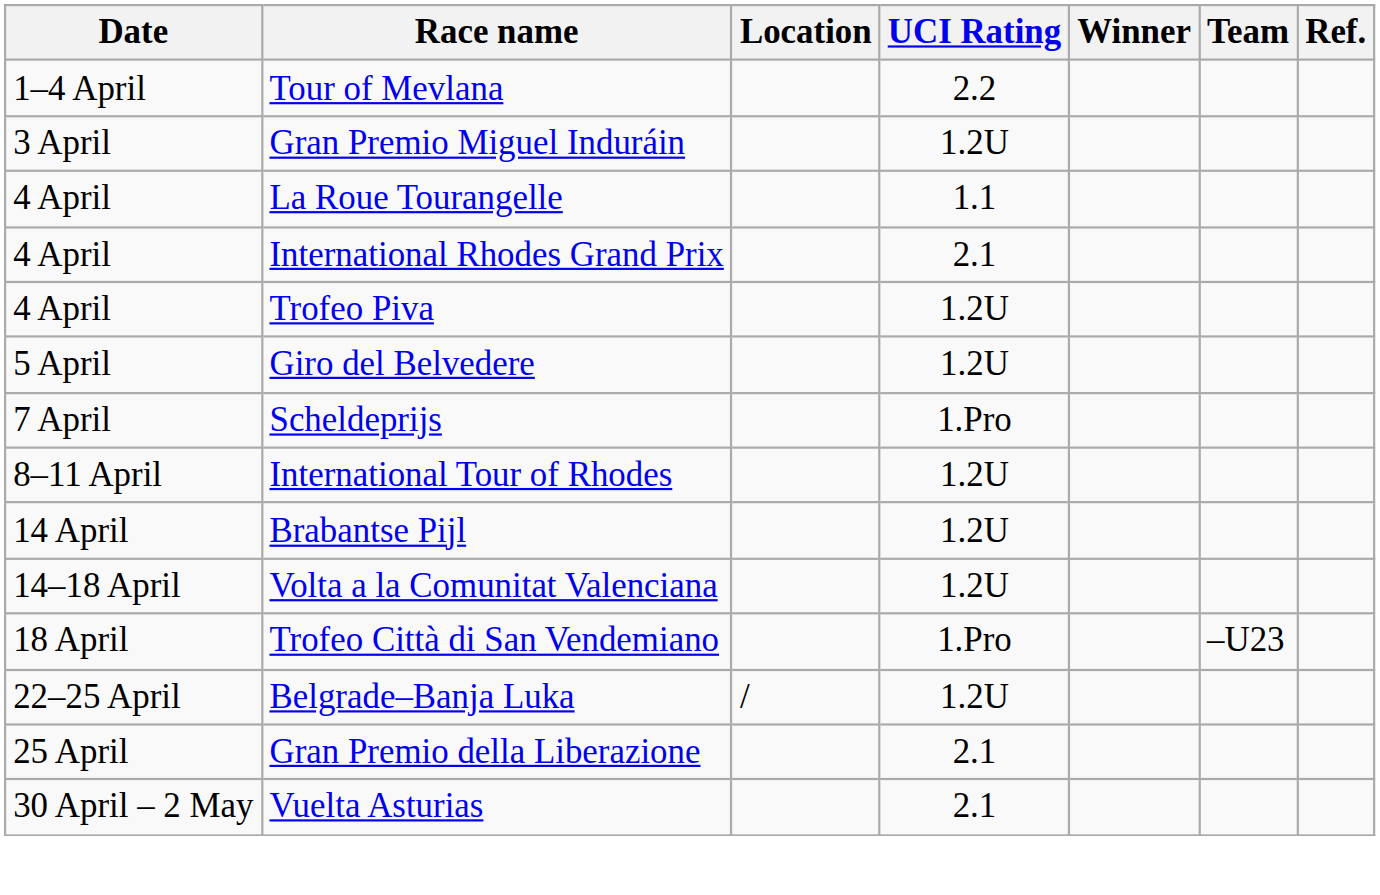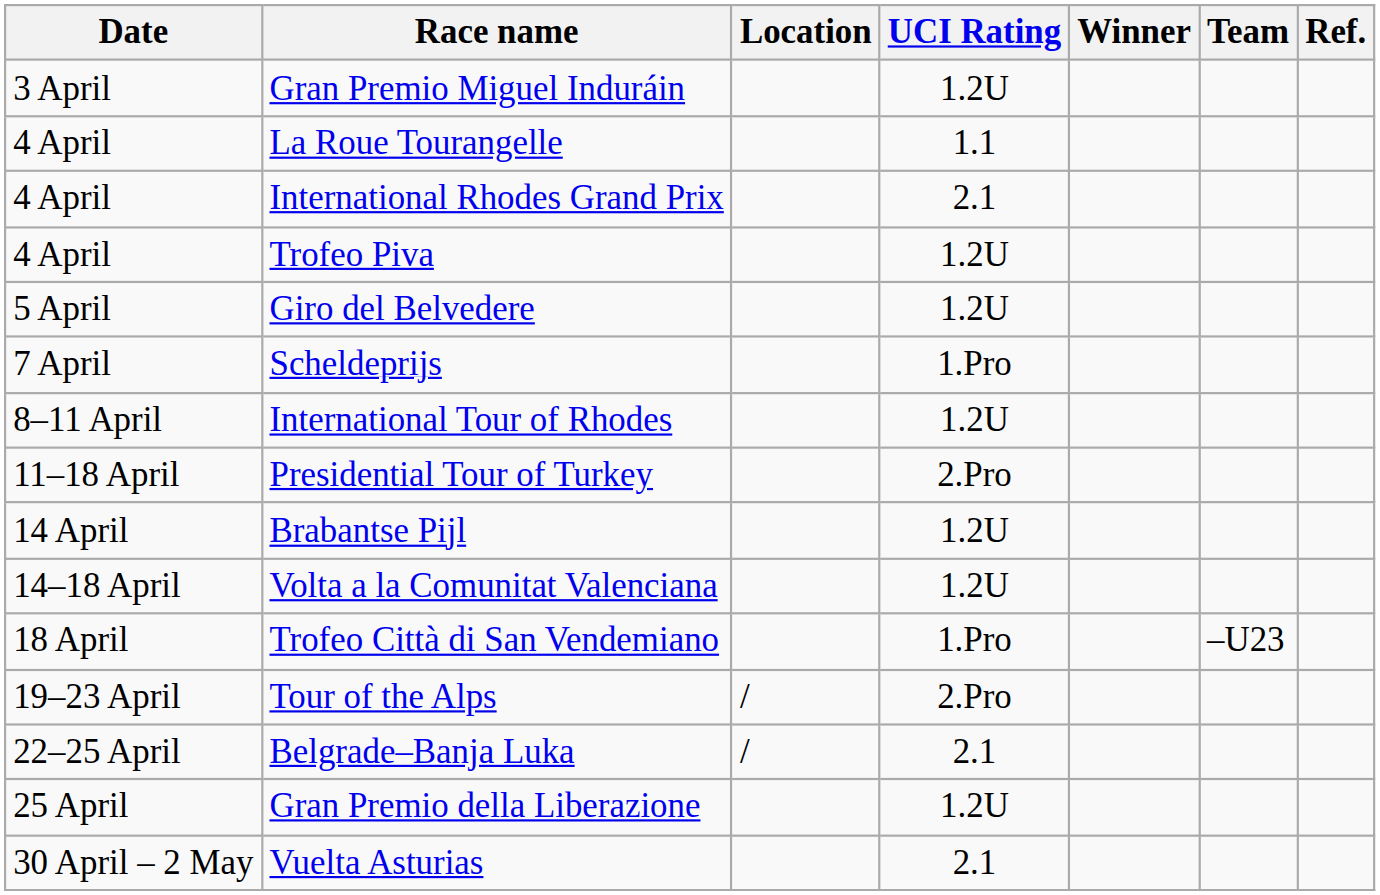- row: 1–4 April | Tour of Mevlana | 2.2
+ row: 11–18 April | Presidential Tour of Turkey | 2.Pro
+ row: 19–23 April | Tour of the Alps | / | 2.Pro
Belgrade–Banja Luka | UCI Rating: 1.2U -> 2.1
Gran Premio della Liberazione | UCI Rating: 2.1 -> 1.2U
